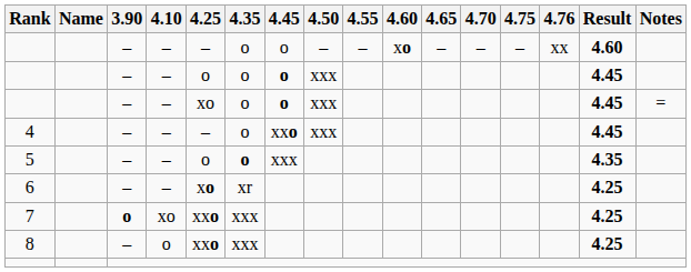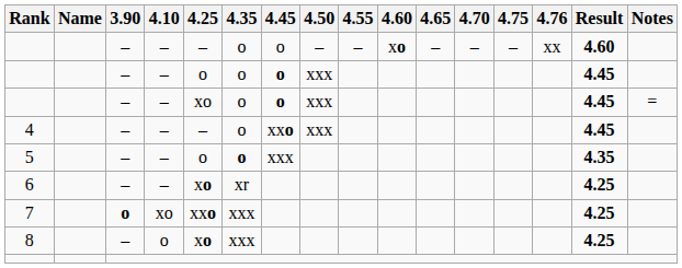8 | 4.25: xxo -> xo
